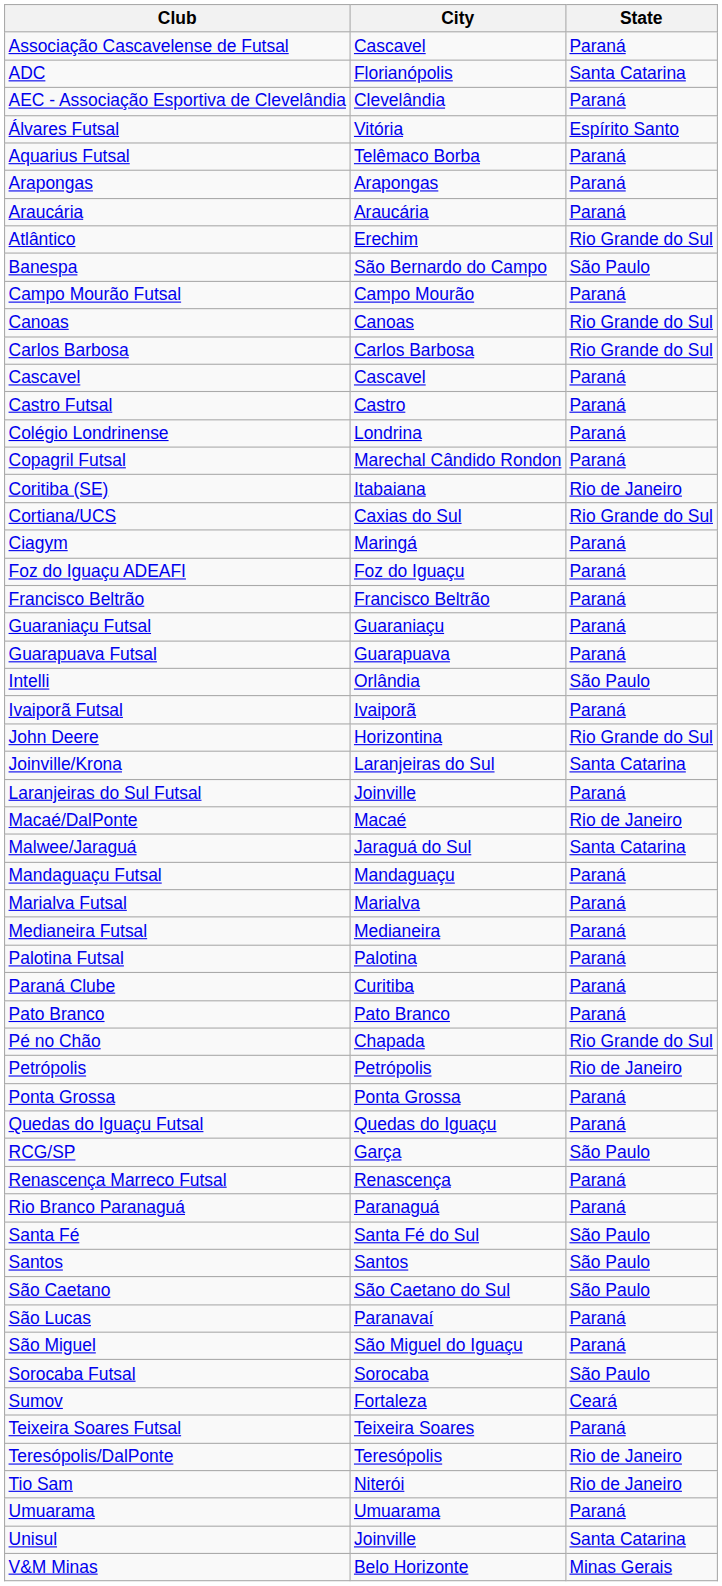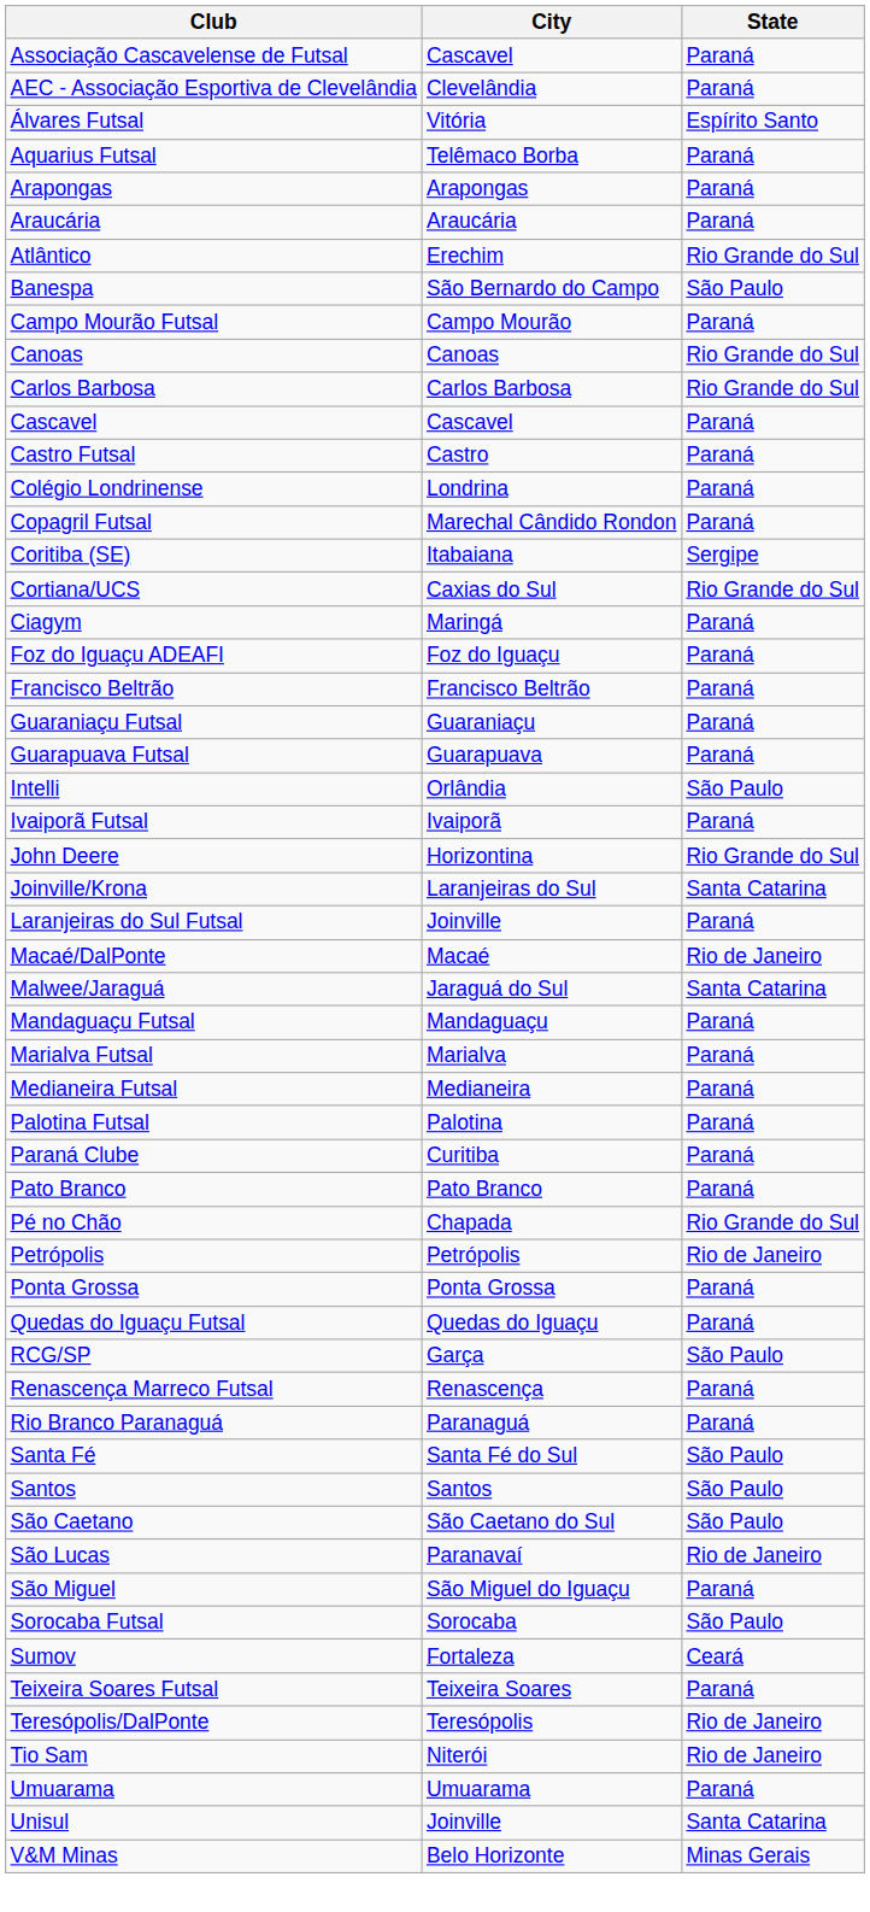- row: ADC | Florianópolis | Santa Catarina
Coritiba (SE) | State: Rio de Janeiro -> Sergipe
São Lucas | State: Paraná -> Rio de Janeiro
